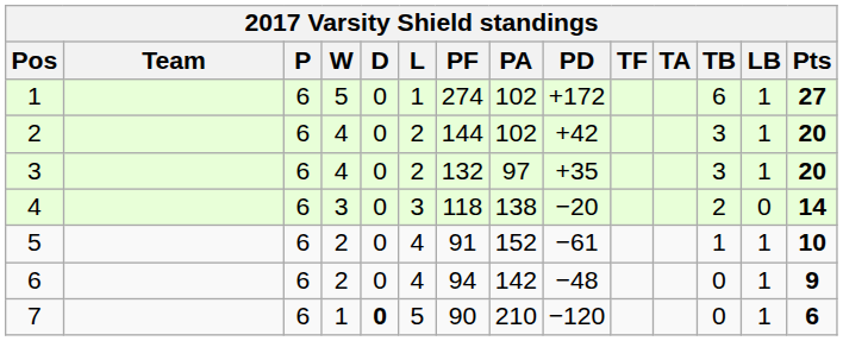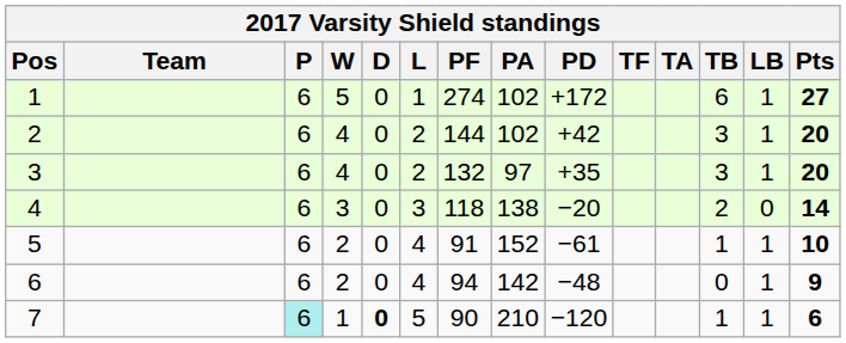7 | P: no background -> paleturquoise background
7 | TB: 0 -> 1
